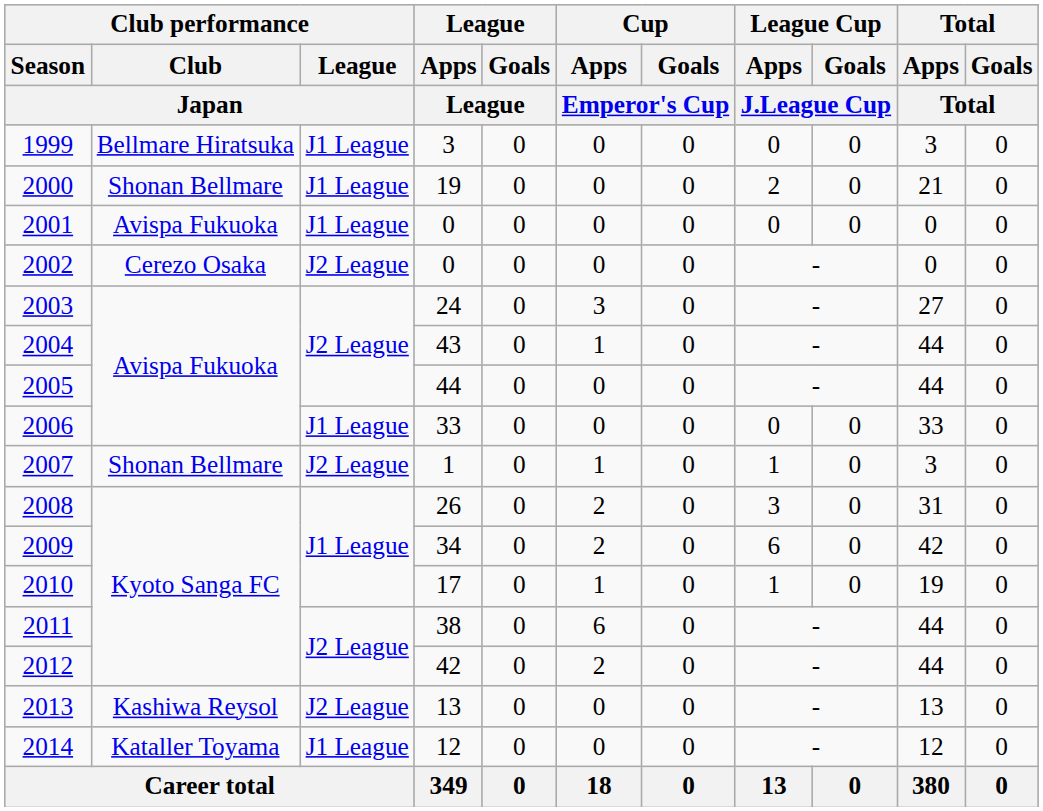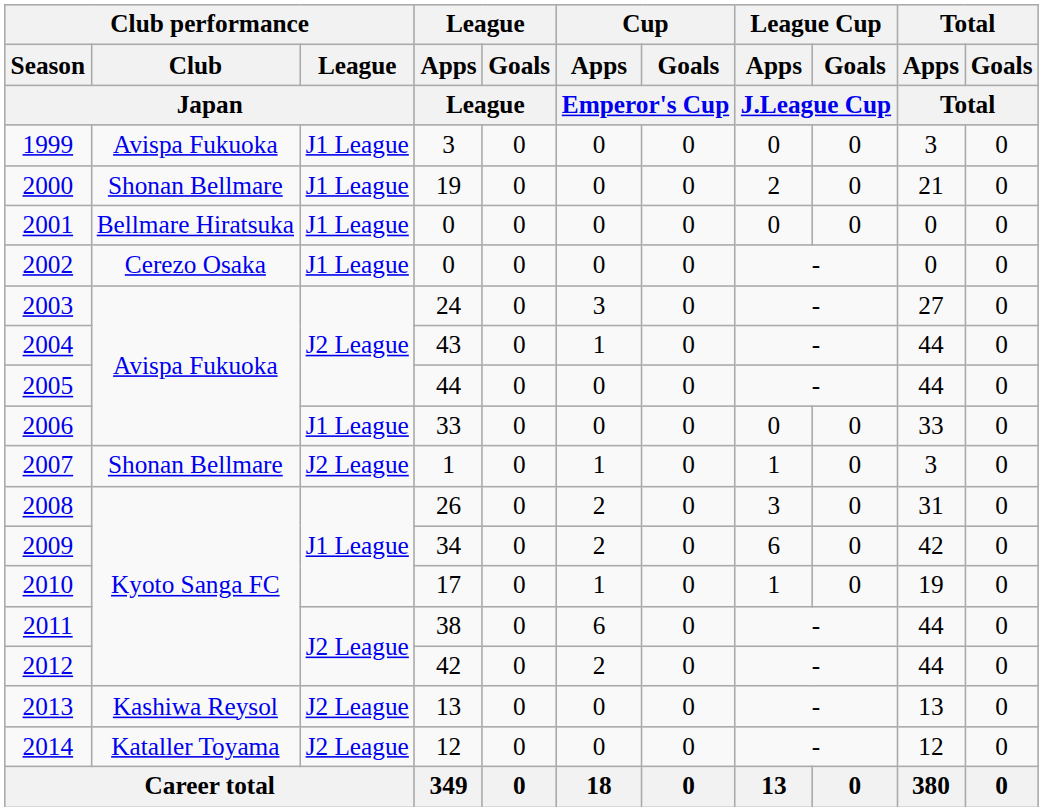1999 | Club performance / Club / Japan: Bellmare Hiratsuka -> Avispa Fukuoka
2001 | Club performance / Club / Japan: Avispa Fukuoka -> Bellmare Hiratsuka
2002 | Club performance / League / Japan: J2 League -> J1 League
2014 | Club performance / League / Japan: J1 League -> J2 League
